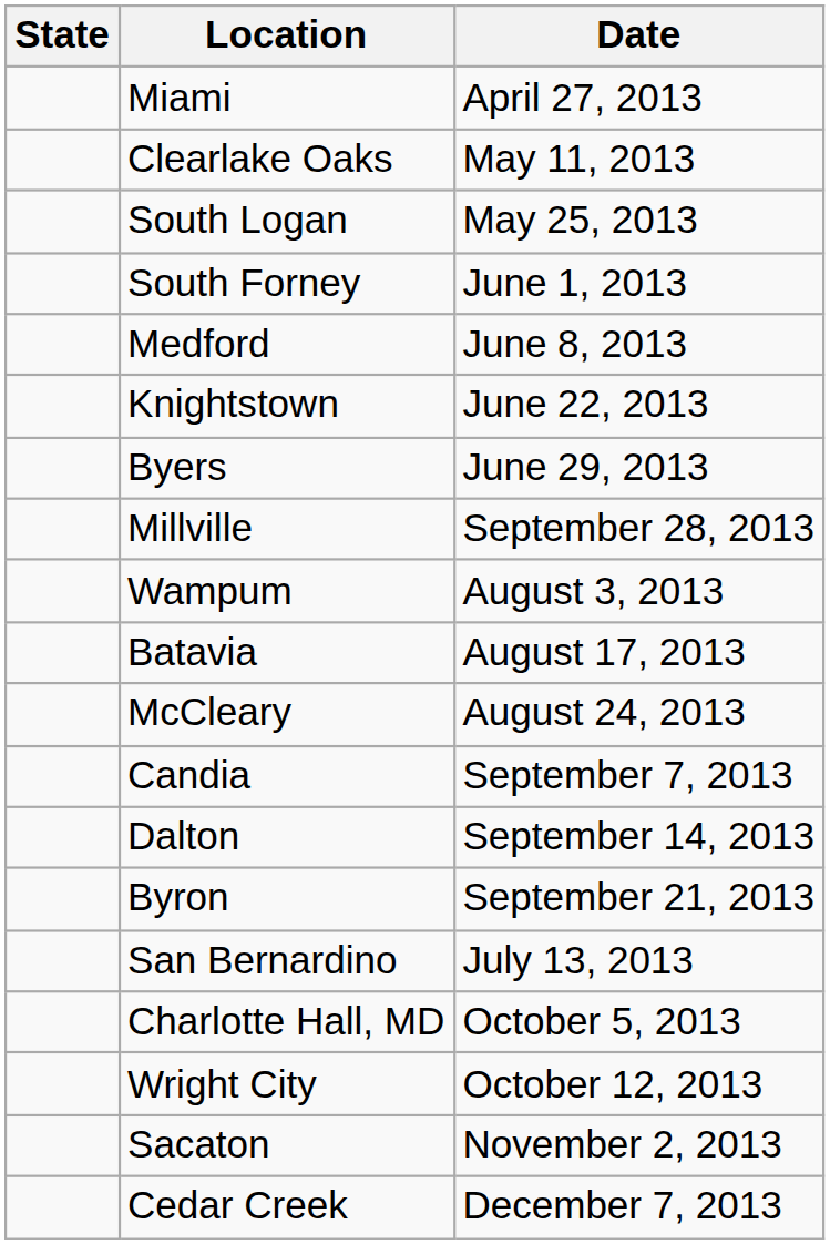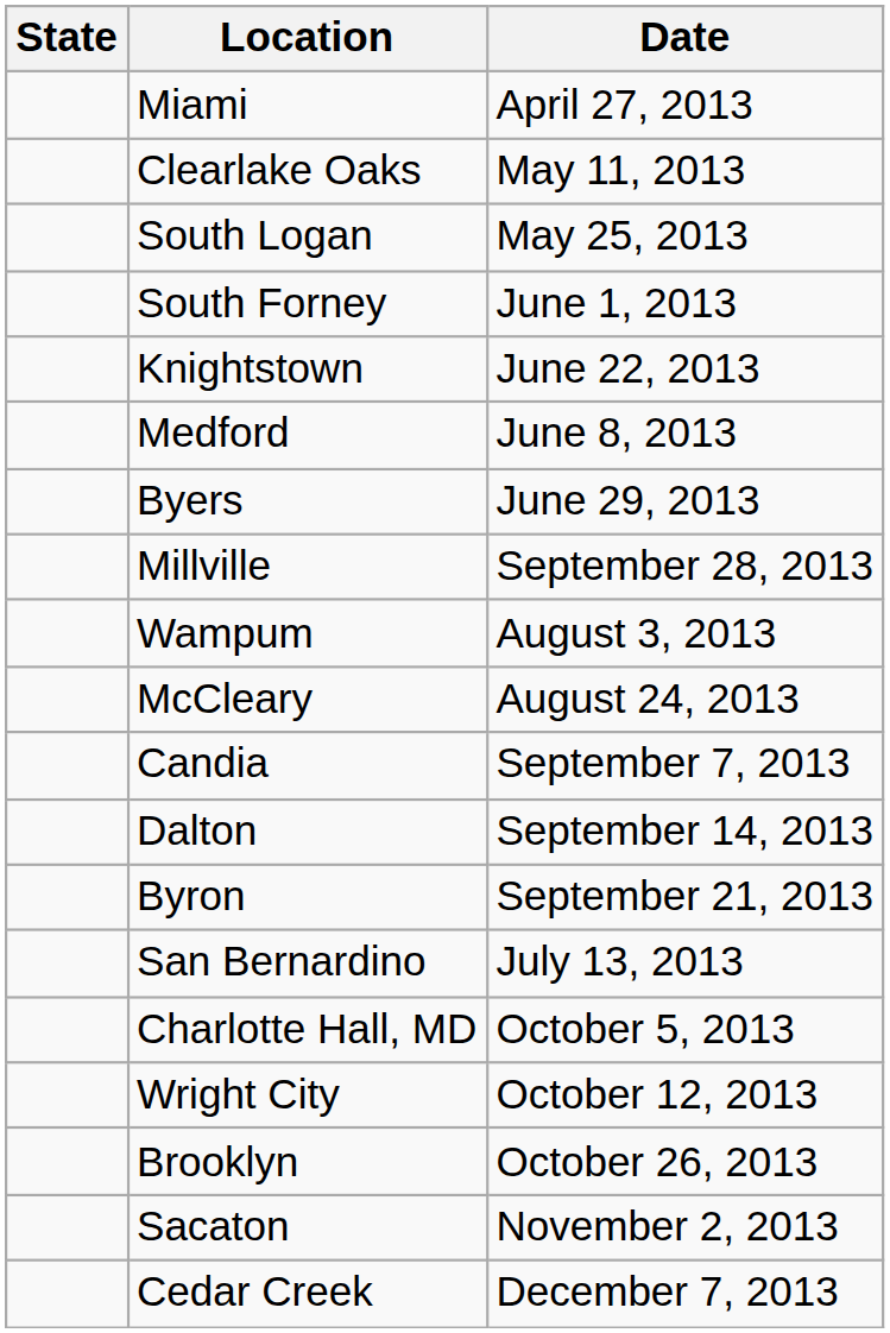rows swapped: Medford <-> Knightstown
- row: Batavia | August 17, 2013
+ row: Brooklyn | October 26, 2013
